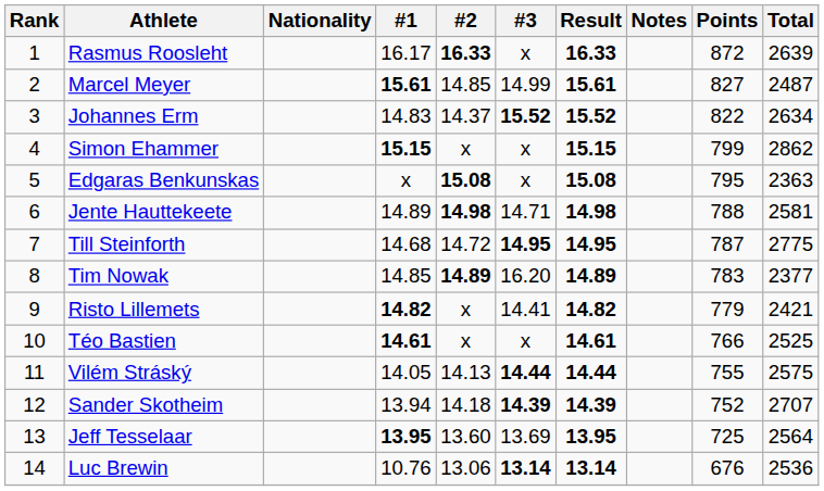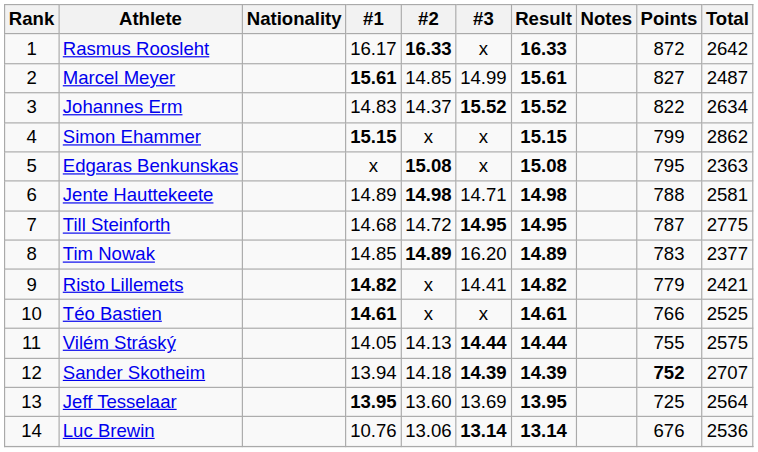Rasmus Roosleht | Total: 2639 -> 2642
Sander Skotheim | Points: normal -> bold
